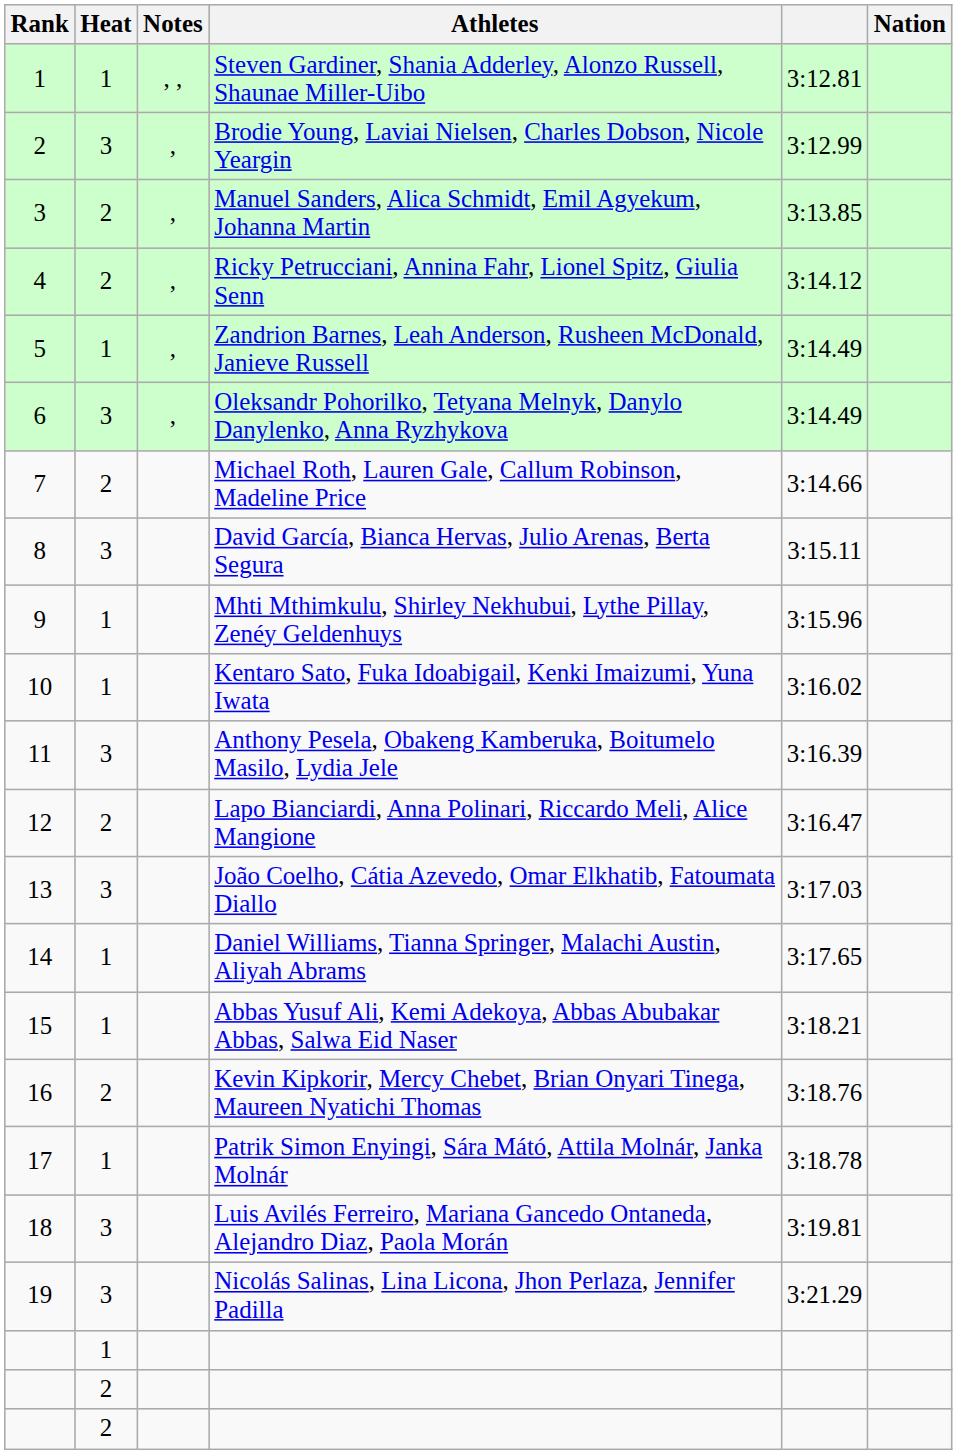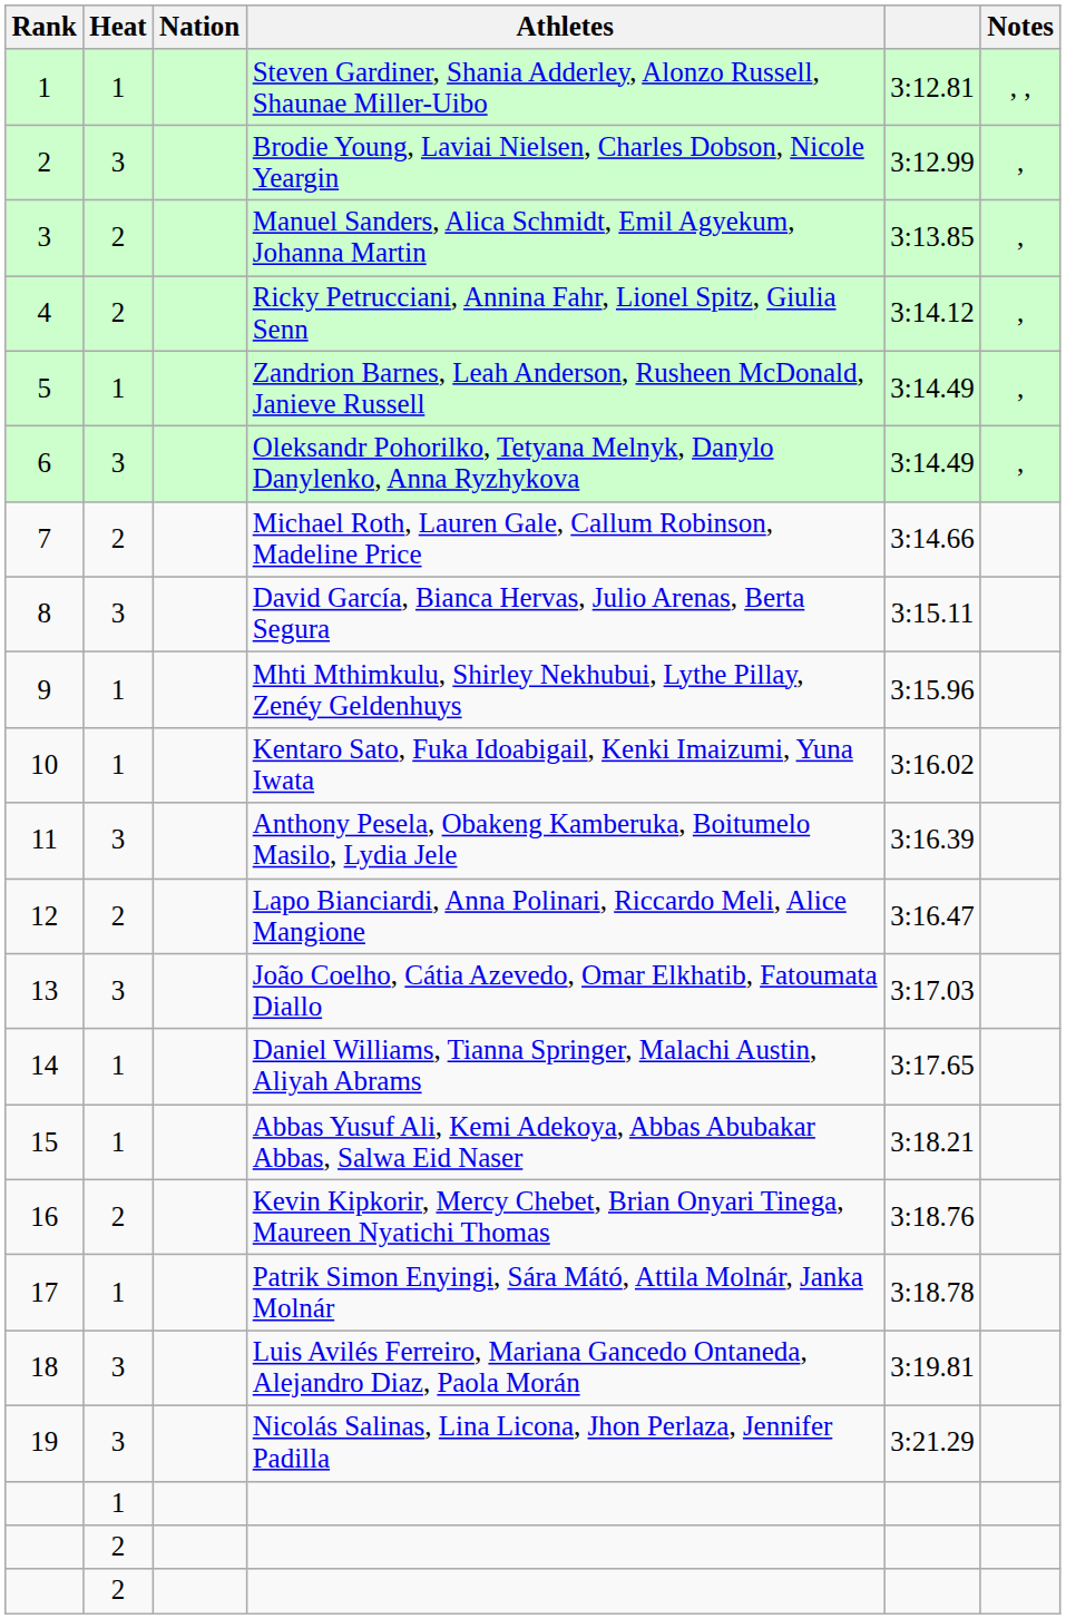columns swapped: Nation <-> Notes
